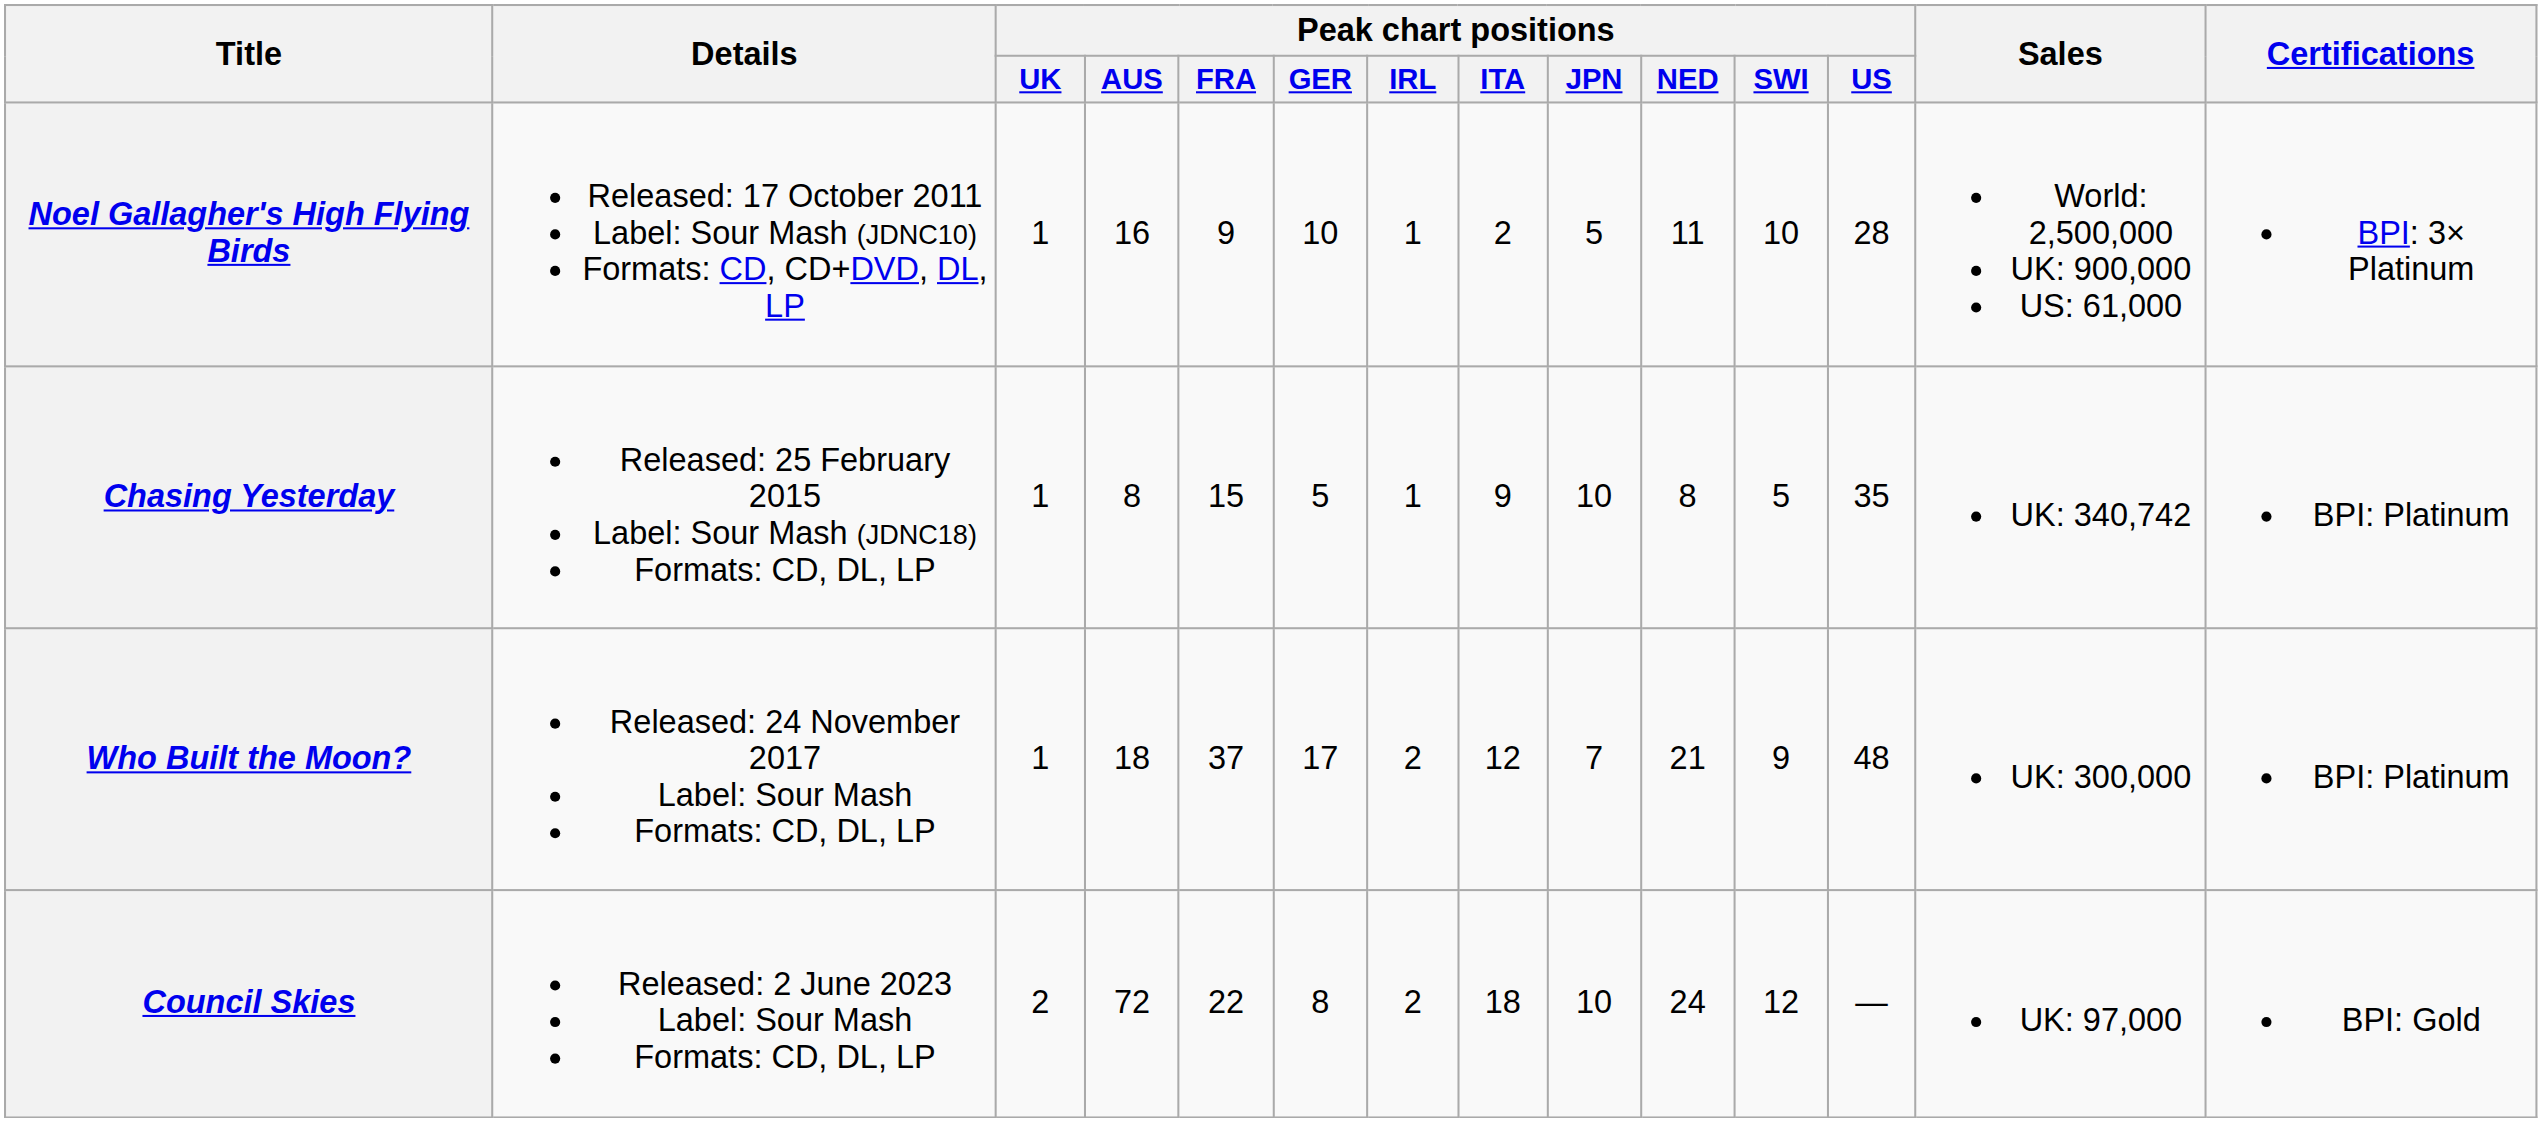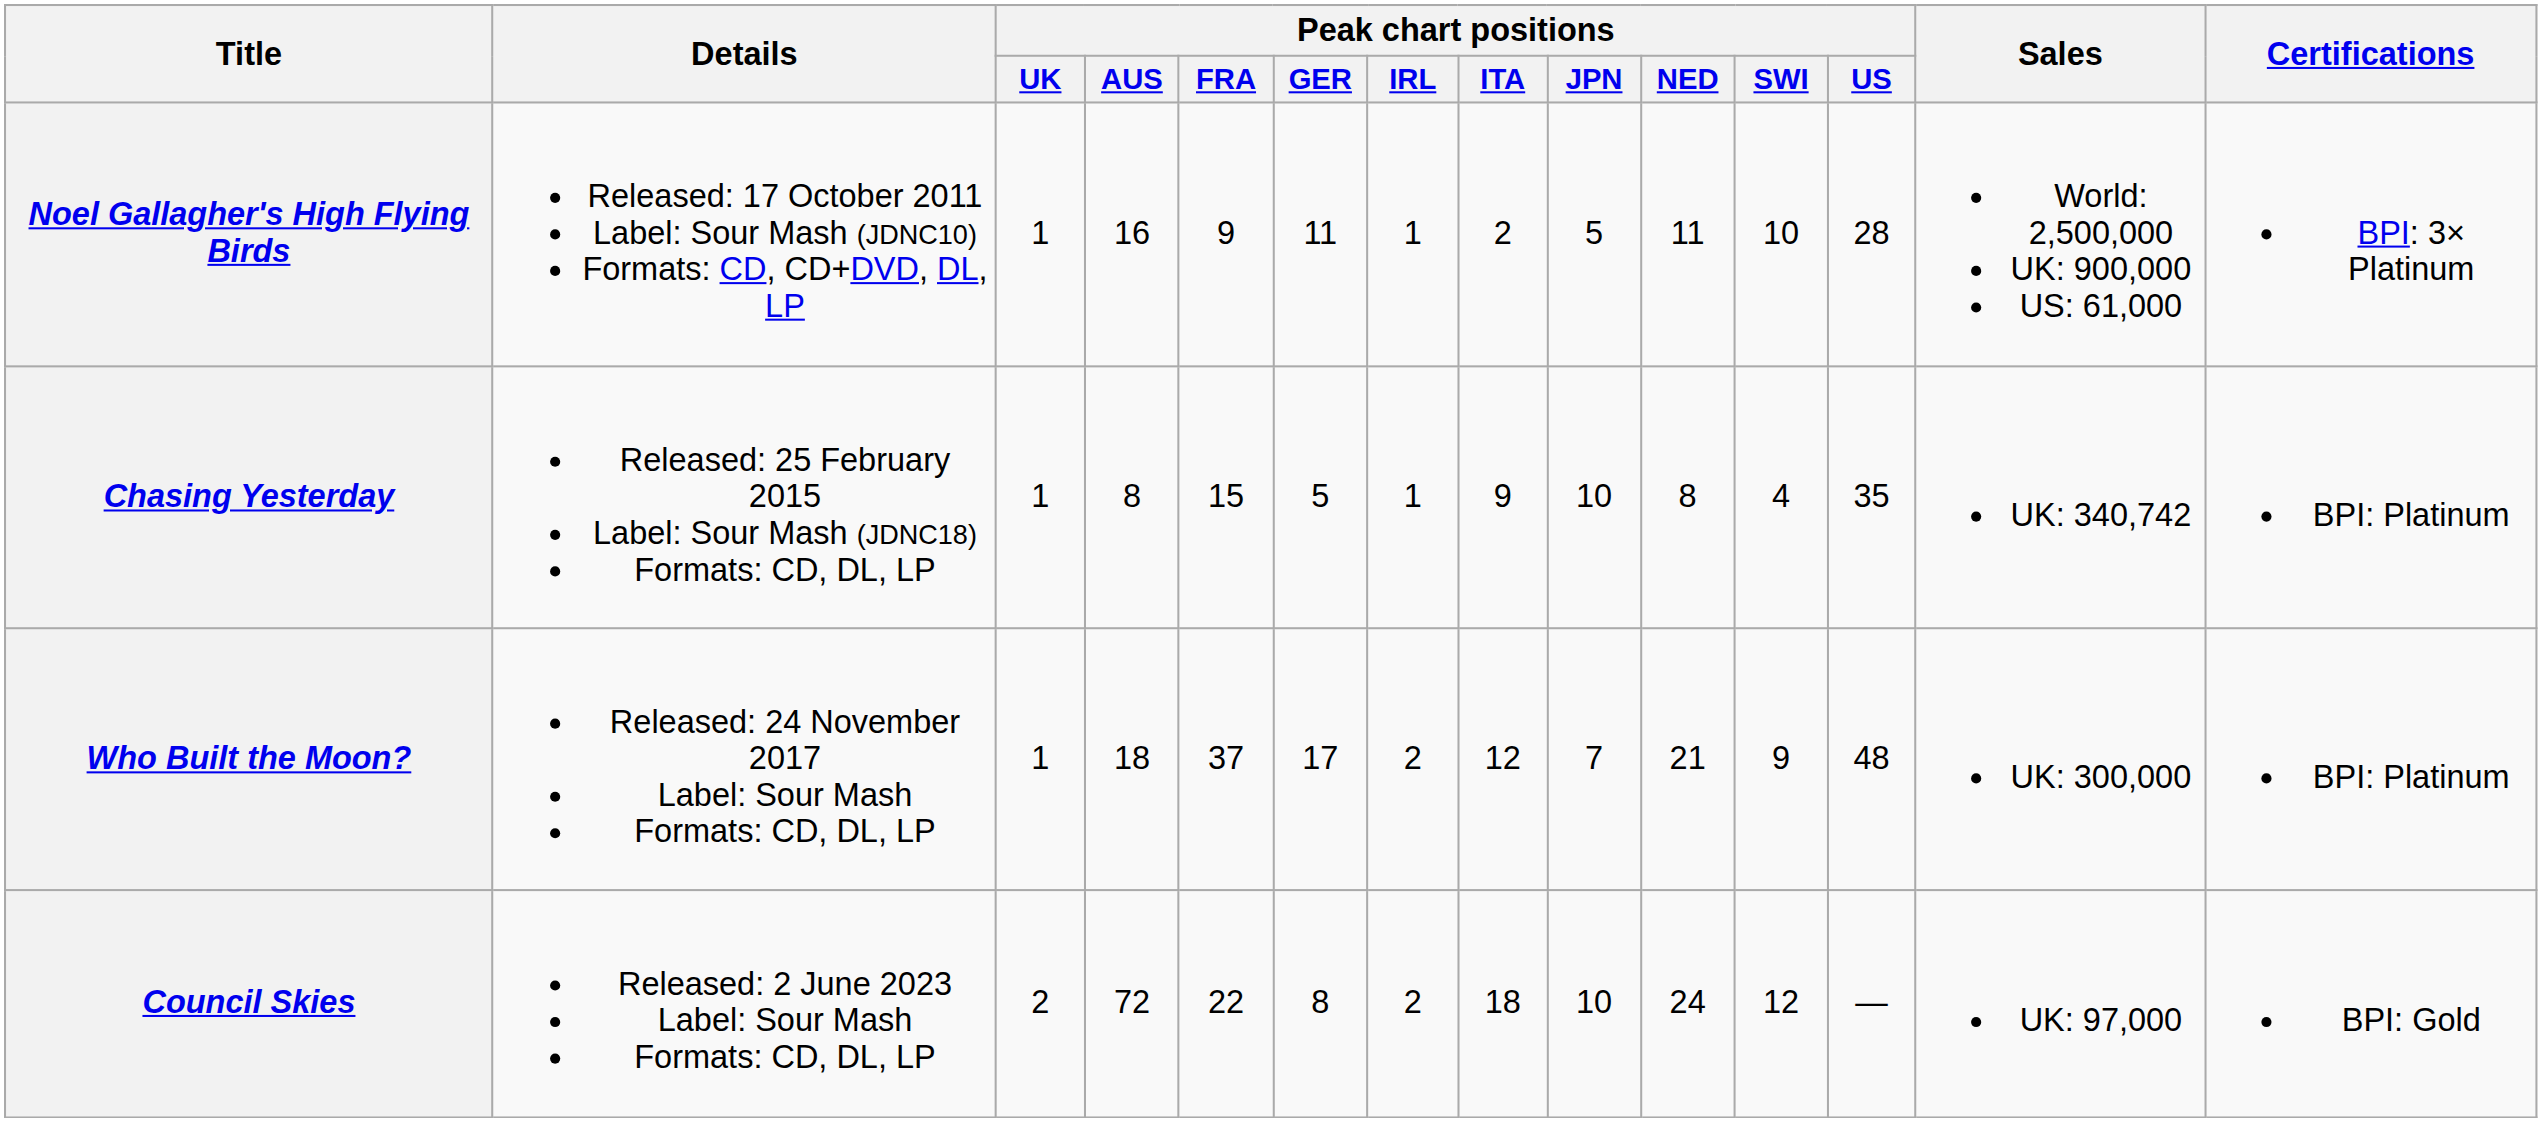Noel Gallagher's High Flying Birds | Peak chart positions / GER: 10 -> 11
Chasing Yesterday | Peak chart positions / SWI: 5 -> 4
